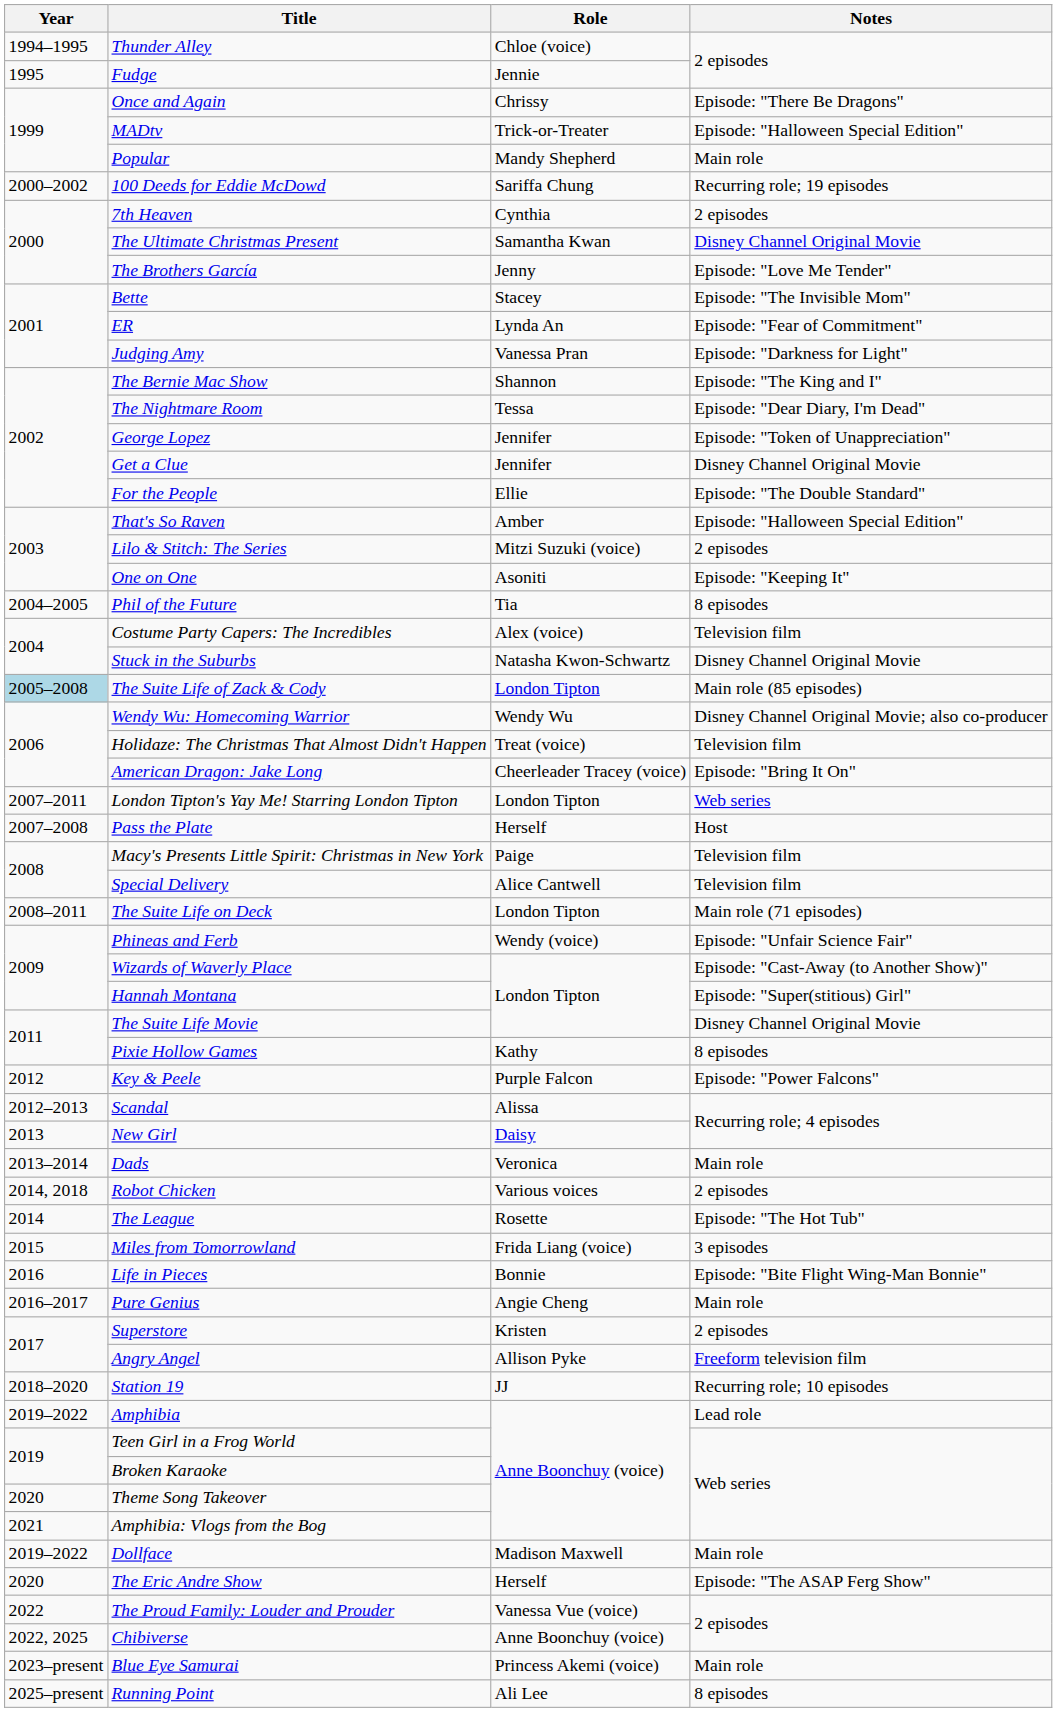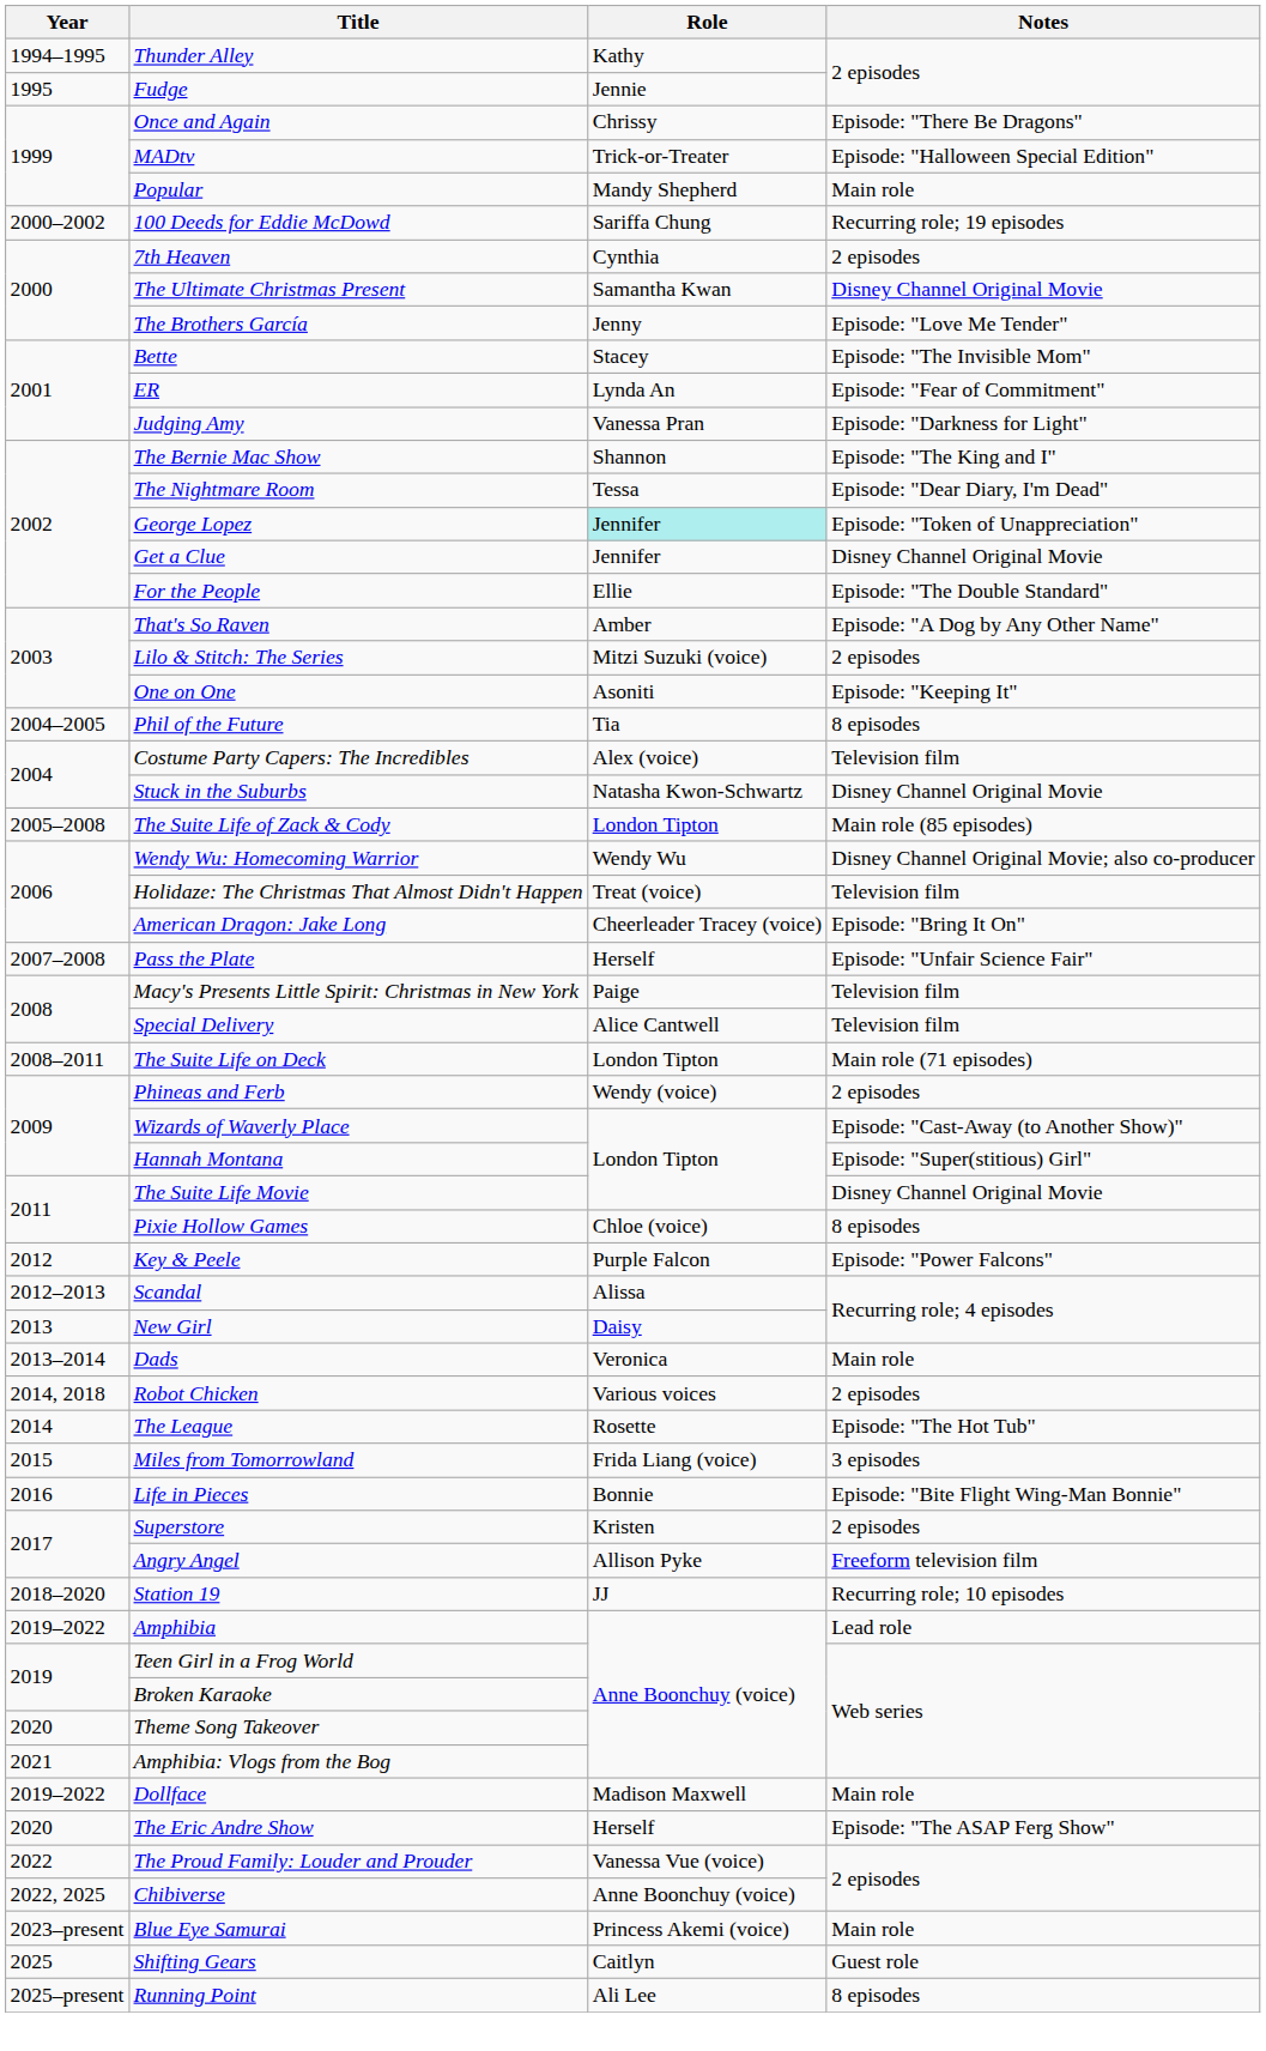Thunder Alley | Role: Chloe (voice) -> Kathy
George Lopez | Role: no background -> paleturquoise background
That's So Raven | Notes: Episode: "Halloween Special Edition" -> Episode: "A Dog by Any Other Name"
The Suite Life of Zack & Cody | Year: lightblue background -> no background
- row: 2007–2011 | London Tipton's Yay Me! Starring London Tipton | London Tipton | Web series
Pass the Plate | Notes: Host -> Episode: "Unfair Science Fair"
Phineas and Ferb | Notes: Episode: "Unfair Science Fair" -> 2 episodes
Pixie Hollow Games | Role: Kathy -> Chloe (voice)
- row: 2016–2017 | Pure Genius | Angie Cheng | Main role
+ row: 2025 | Shifting Gears | Caitlyn | Guest role
